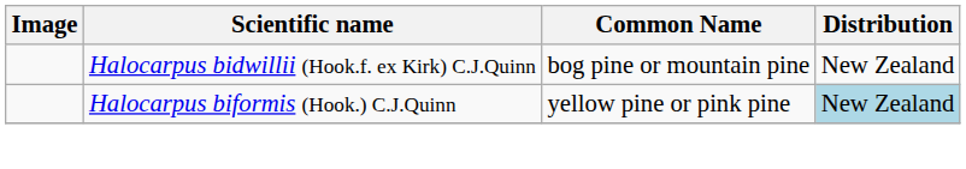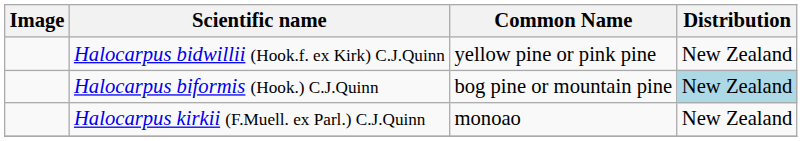Halocarpus bidwillii (Hook.f. ex Kirk) C.J.Quinn | Common Name: bog pine or mountain pine -> yellow pine or pink pine
Halocarpus biformis (Hook.) C.J.Quinn | Common Name: yellow pine or pink pine -> bog pine or mountain pine
+ row: Halocarpus kirkii (F.Muell. ex Parl.) C.J.Quinn | monoao | New Zealand
